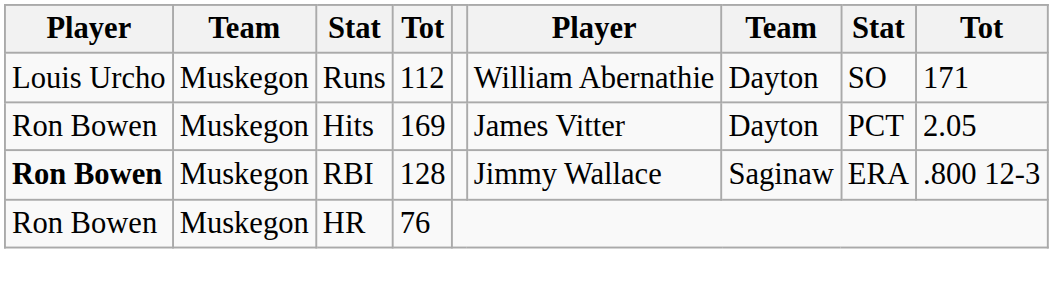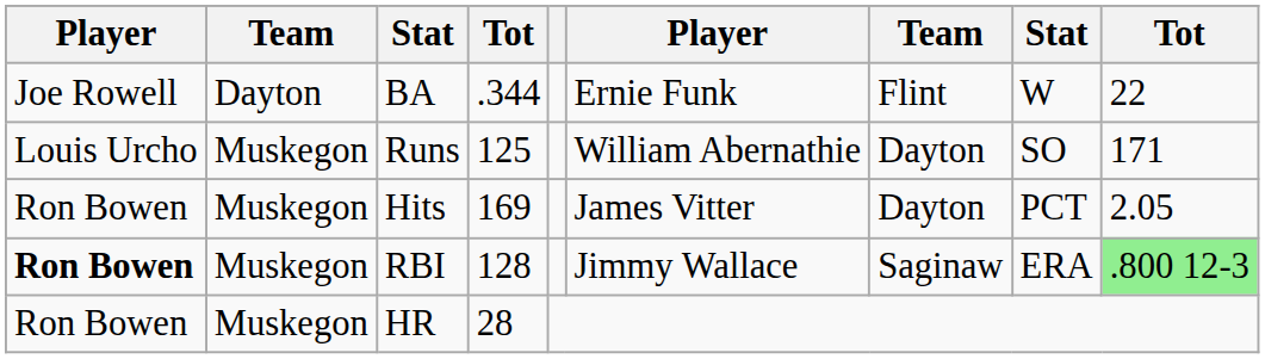+ row: Joe Rowell | Dayton | BA | .344 | Ernie Funk | Flint | W | 22
Runs | column 4: 112 -> 125
RBI | column 9: no background -> lightgreen background
HR | column 4: 76 -> 28
